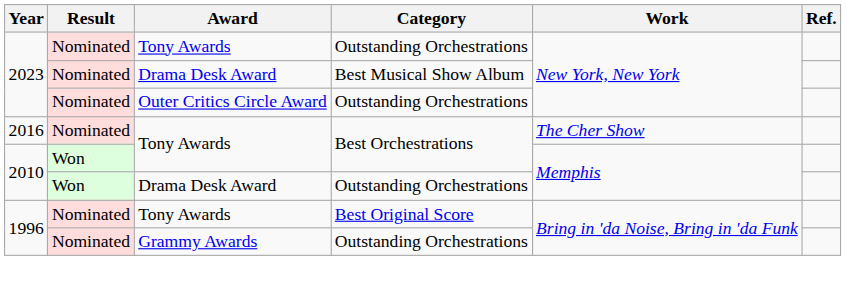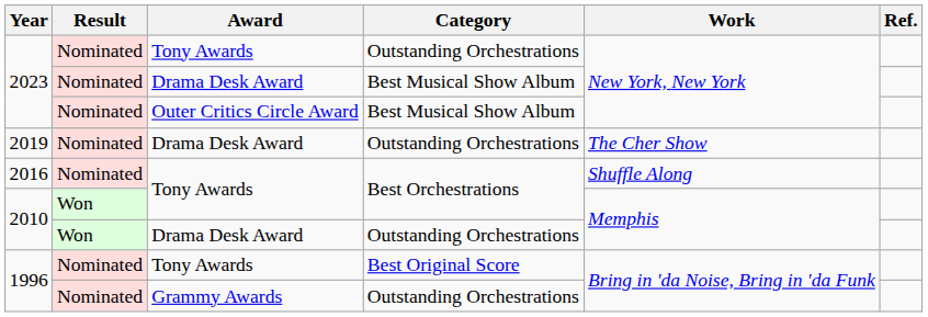2023 / Outer Critics Circle Award | Category: Outstanding Orchestrations -> Best Musical Show Album
+ row: 2019 | Nominated | Drama Desk Award | Outstanding Orchestrations | The Cher Show
2016 | Work: The Cher Show -> Shuffle Along
